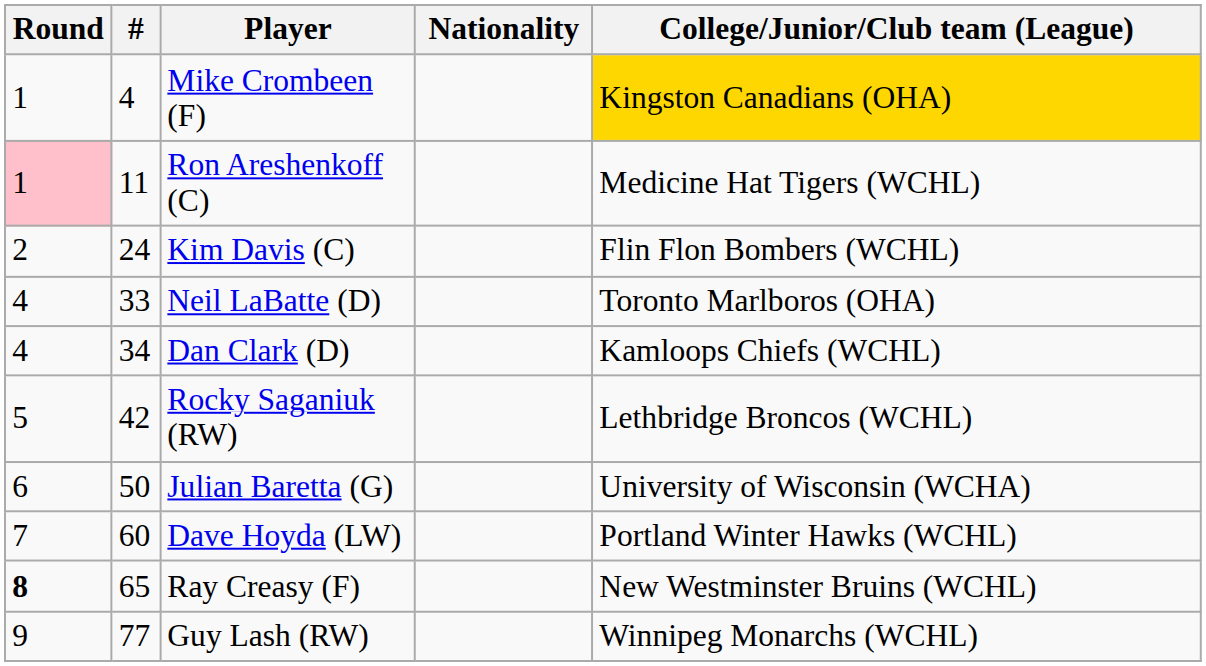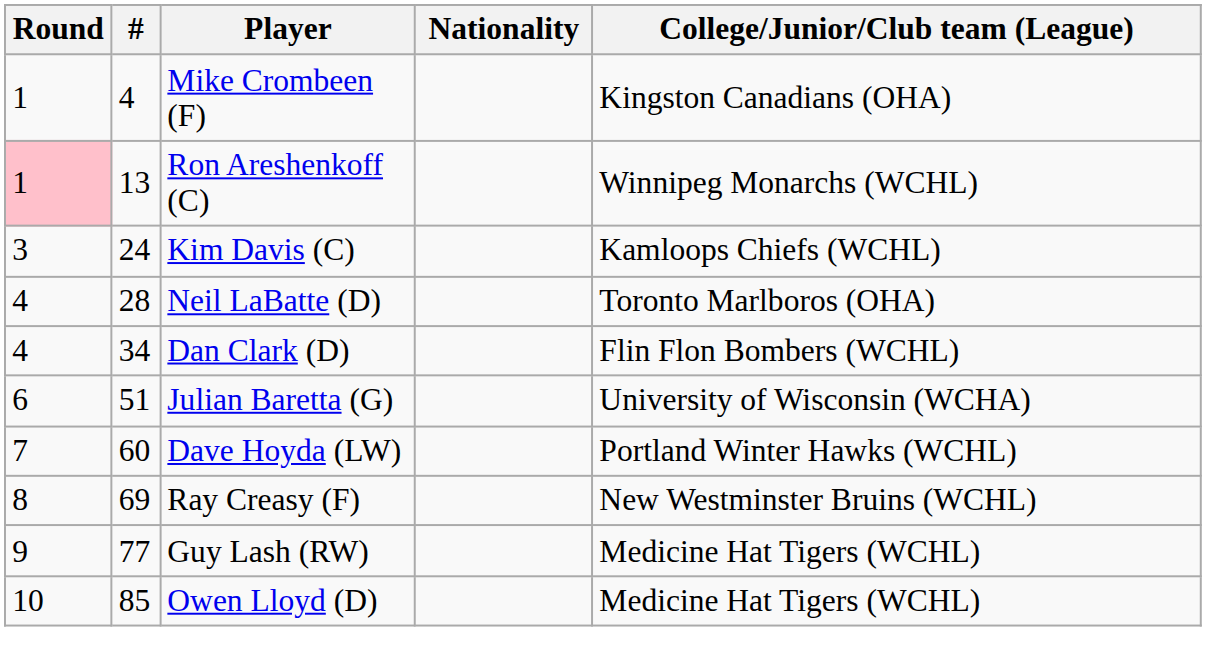Mike Crombeen (F) | College/Junior/Club team (League): gold background -> no background
Ron Areshenkoff (C) | #: 11 -> 13
Ron Areshenkoff (C) | College/Junior/Club team (League): Medicine Hat Tigers (WCHL) -> Winnipeg Monarchs (WCHL)
Kim Davis (C) | Round: 2 -> 3
Kim Davis (C) | College/Junior/Club team (League): Flin Flon Bombers (WCHL) -> Kamloops Chiefs (WCHL)
Neil LaBatte (D) | #: 33 -> 28
Dan Clark (D) | College/Junior/Club team (League): Kamloops Chiefs (WCHL) -> Flin Flon Bombers (WCHL)
- row: 5 | 42 | Rocky Saganiuk (RW) | Lethbridge Broncos (WCHL)
Julian Baretta (G) | #: 50 -> 51
Ray Creasy (F) | Round: bold -> normal
Ray Creasy (F) | #: 65 -> 69
Guy Lash (RW) | College/Junior/Club team (League): Winnipeg Monarchs (WCHL) -> Medicine Hat Tigers (WCHL)
+ row: 10 | 85 | Owen Lloyd (D) | Medicine Hat Tigers (WCHL)
